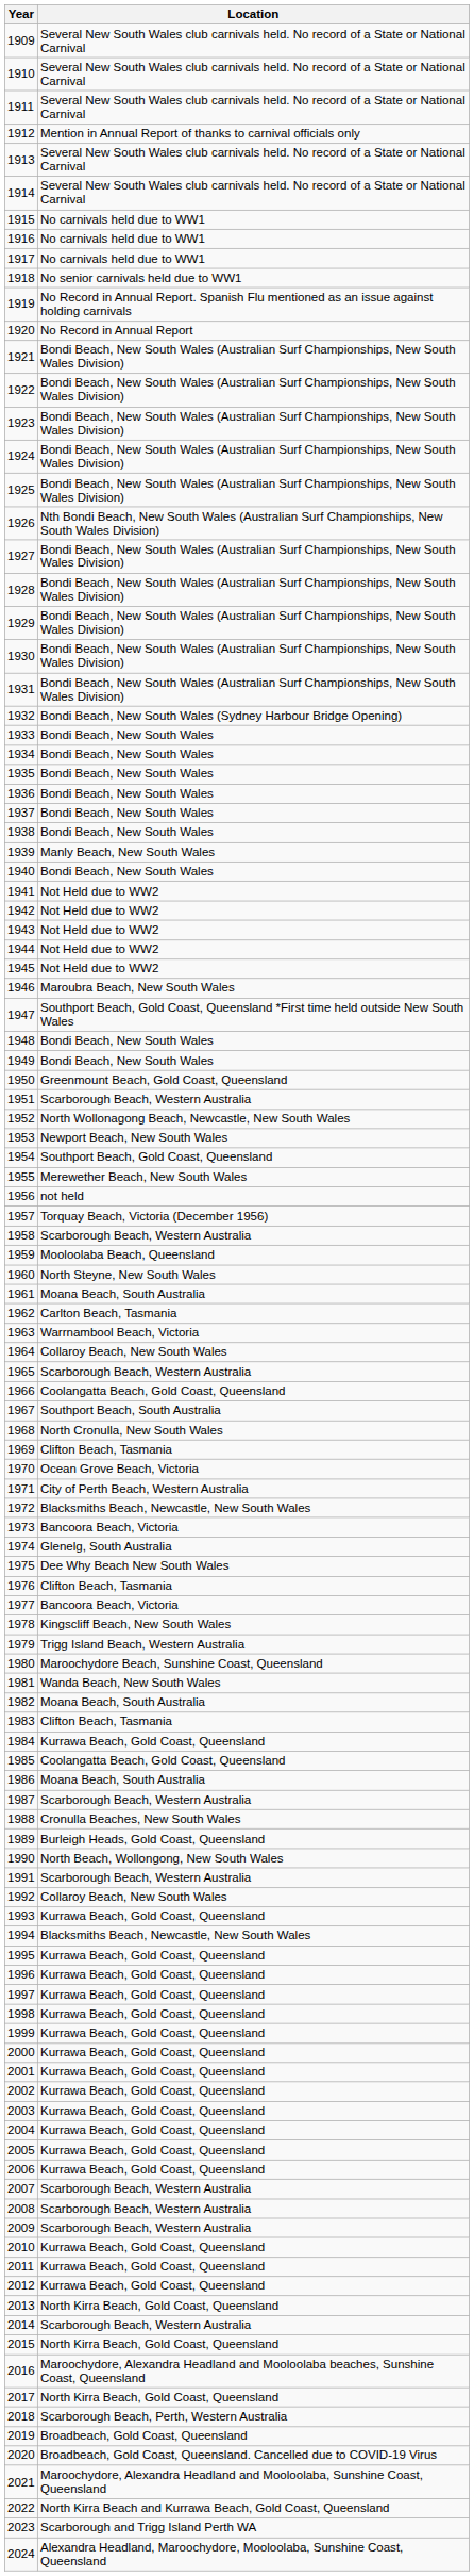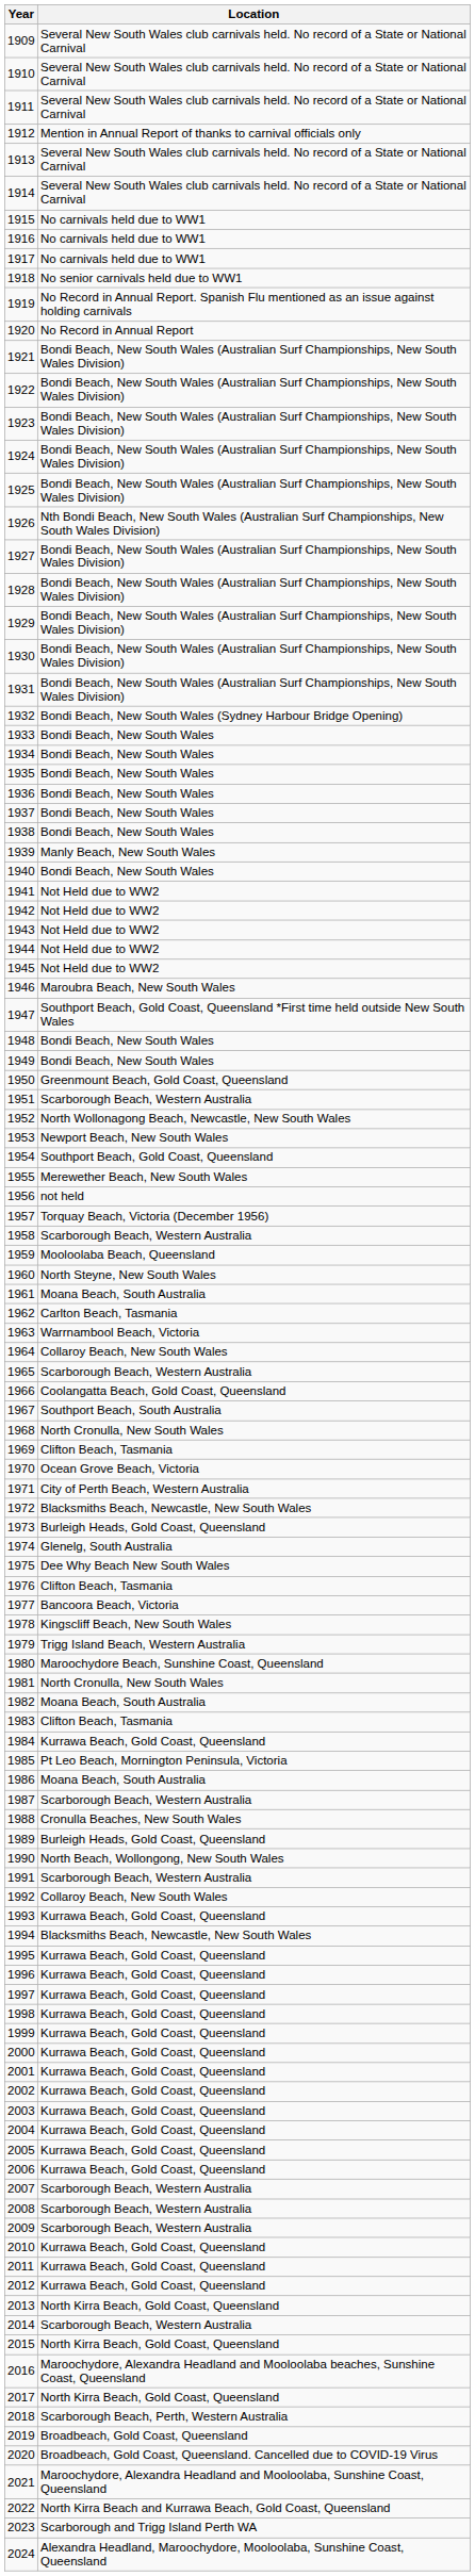1973 | Location: Bancoora Beach, Victoria -> Burleigh Heads, Gold Coast, Queensland
1981 | Location: Wanda Beach, New South Wales -> North Cronulla, New South Wales
1985 | Location: Coolangatta Beach, Gold Coast, Queensland -> Pt Leo Beach, Mornington Peninsula, Victoria
